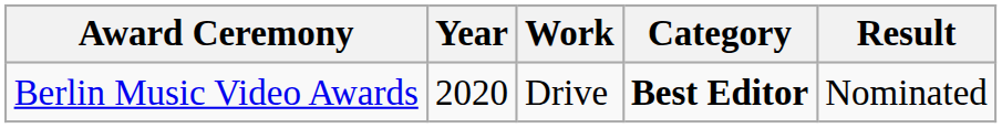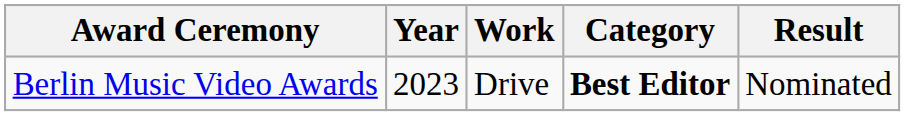Berlin Music Video Awards | Year: 2020 -> 2023
